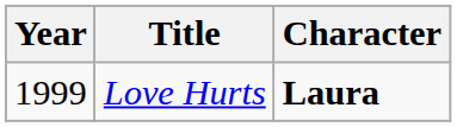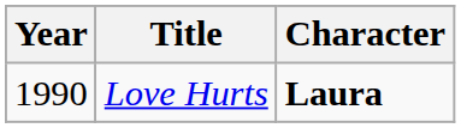Love Hurts | Year: 1999 -> 1990
